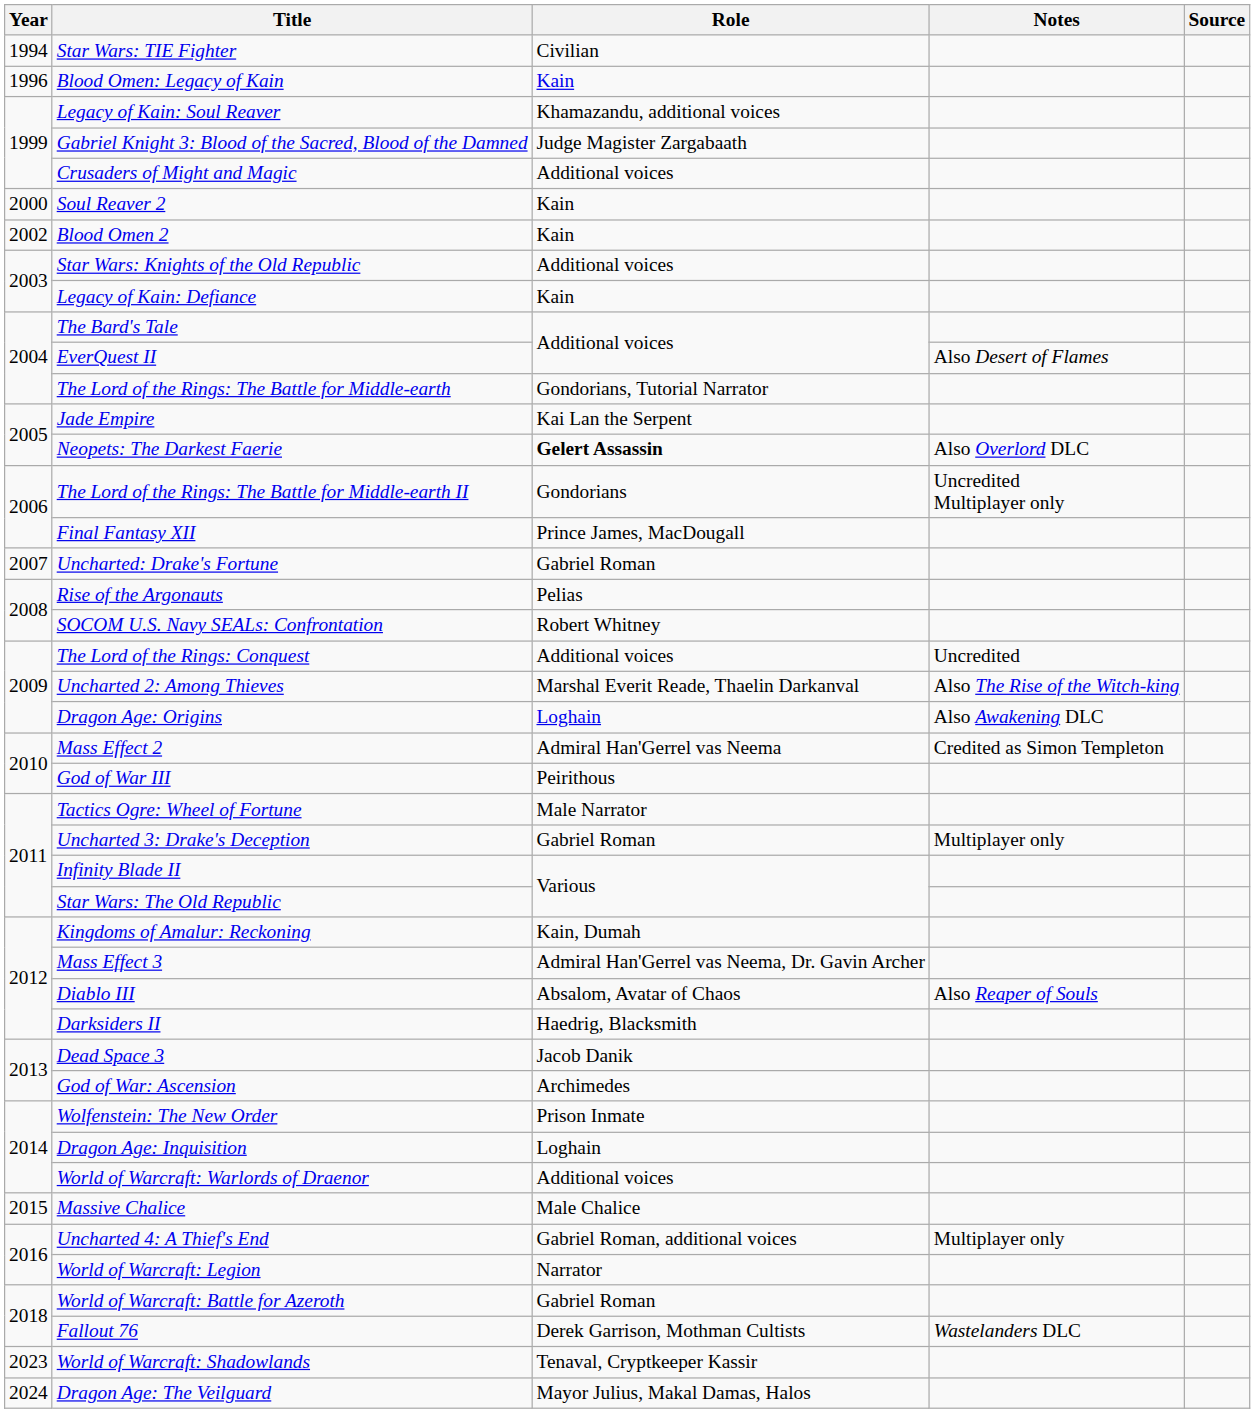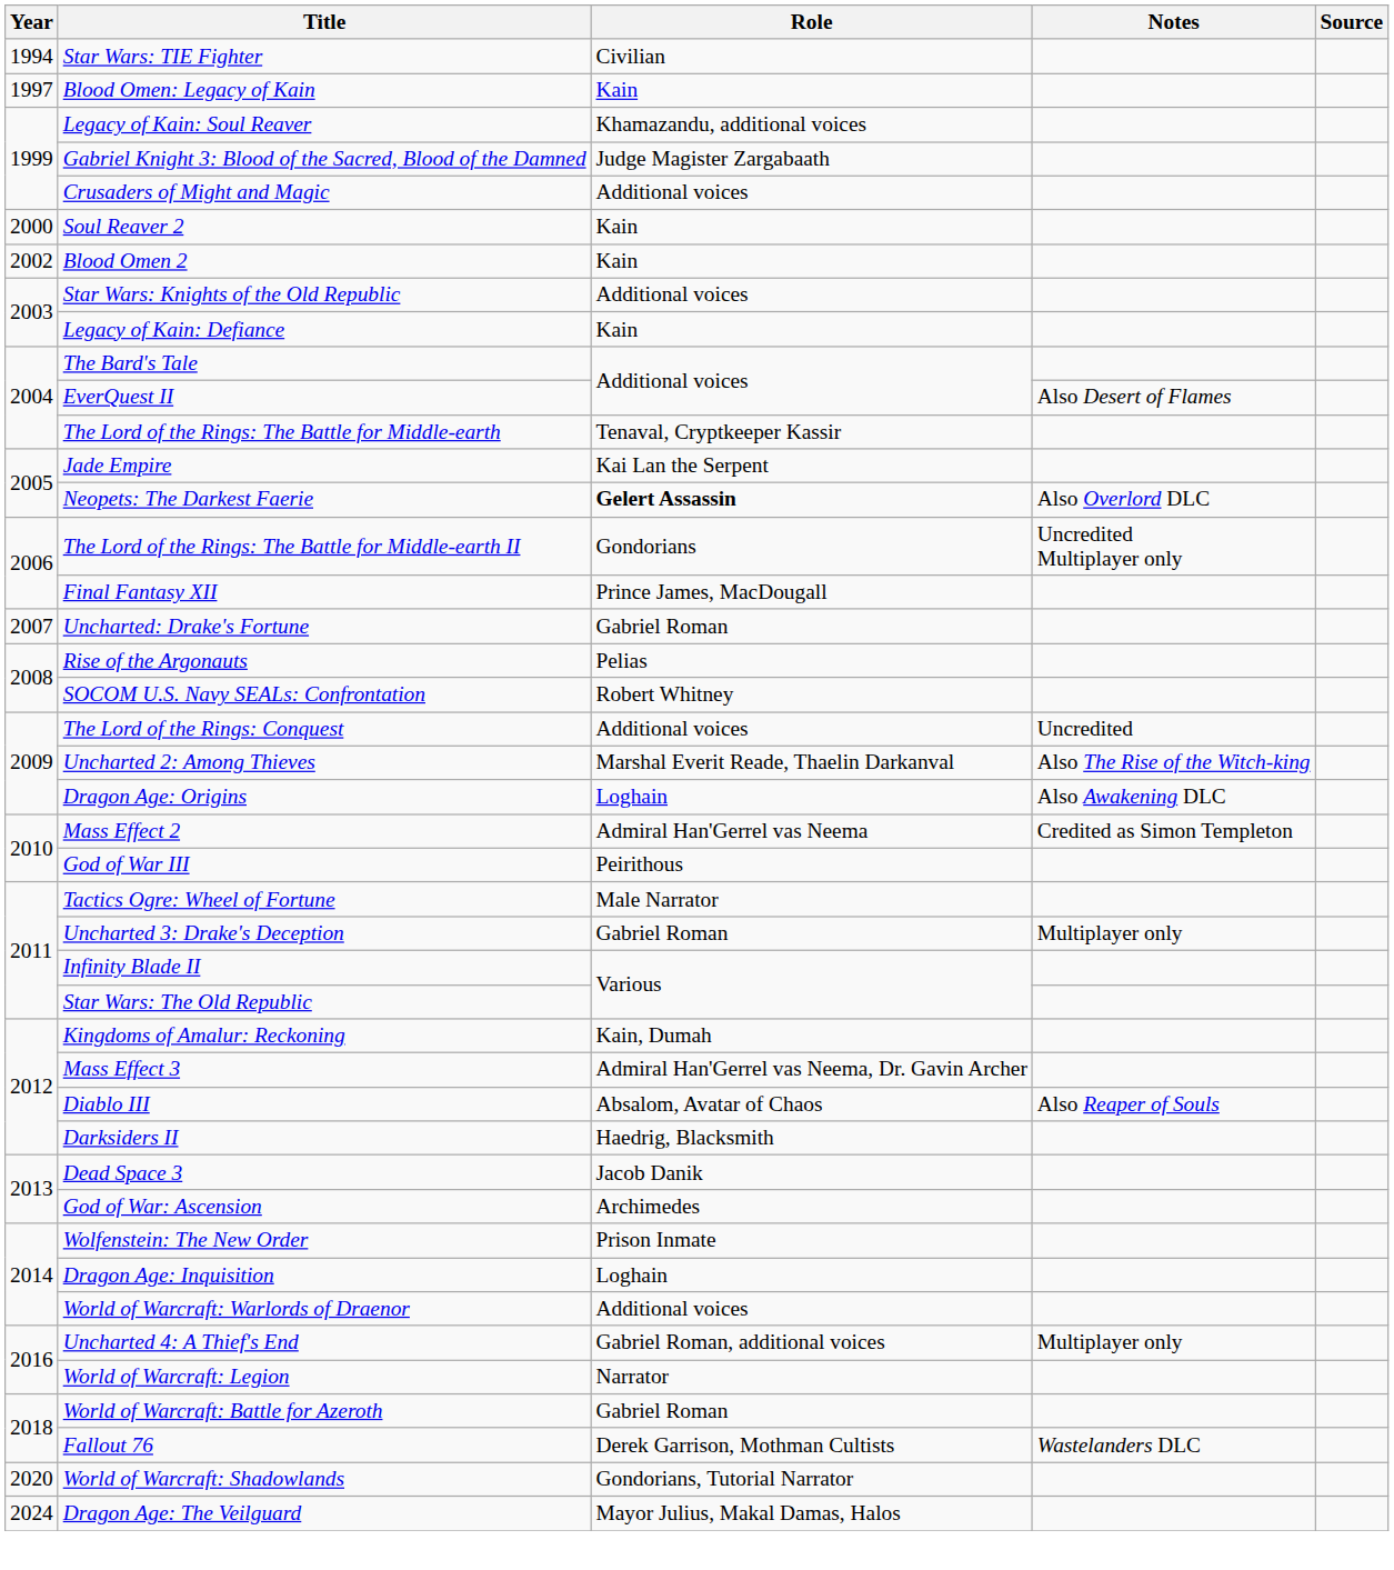Blood Omen: Legacy of Kain | Year: 1996 -> 1997
The Lord of the Rings: The Battle for Middle-earth | Role: Gondorians, Tutorial Narrator -> Tenaval, Cryptkeeper Kassir
- row: 2015 | Massive Chalice | Male Chalice
World of Warcraft: Shadowlands | Year: 2023 -> 2020
World of Warcraft: Shadowlands | Role: Tenaval, Cryptkeeper Kassir -> Gondorians, Tutorial Narrator
